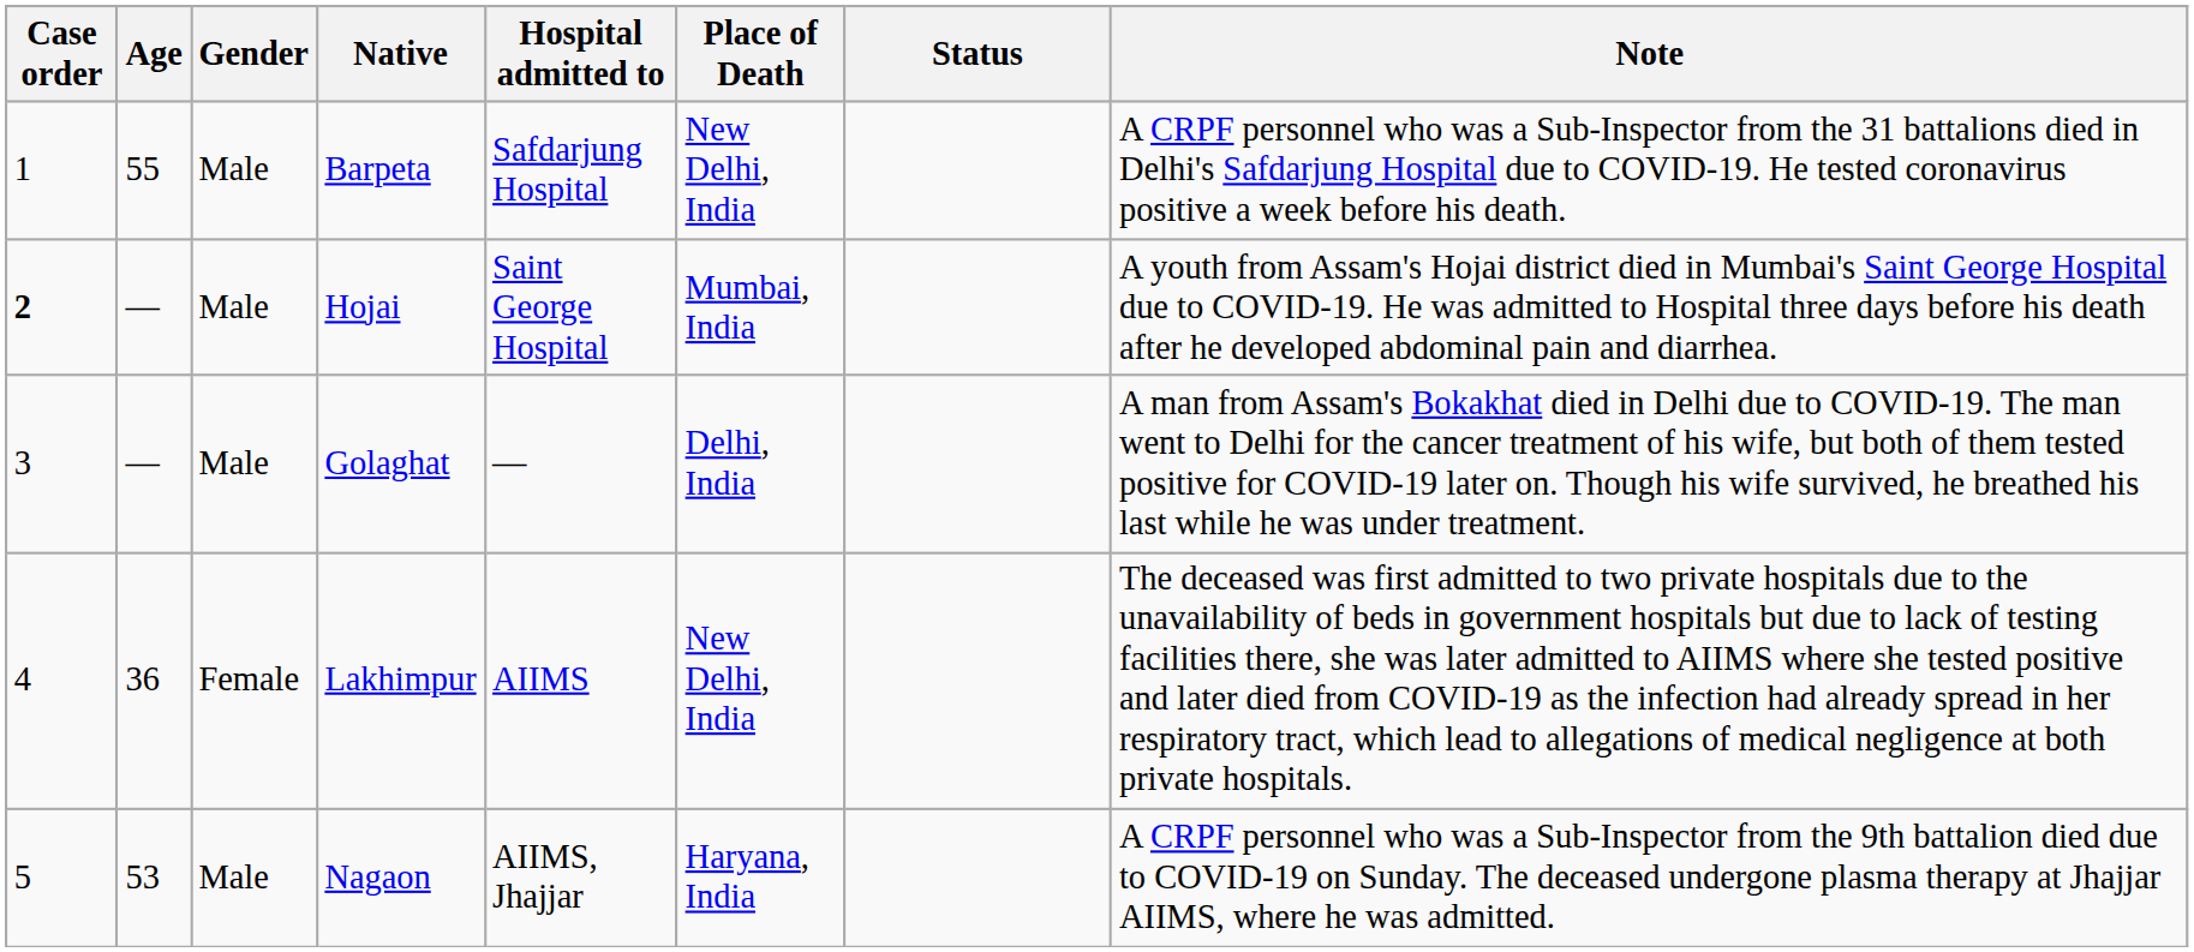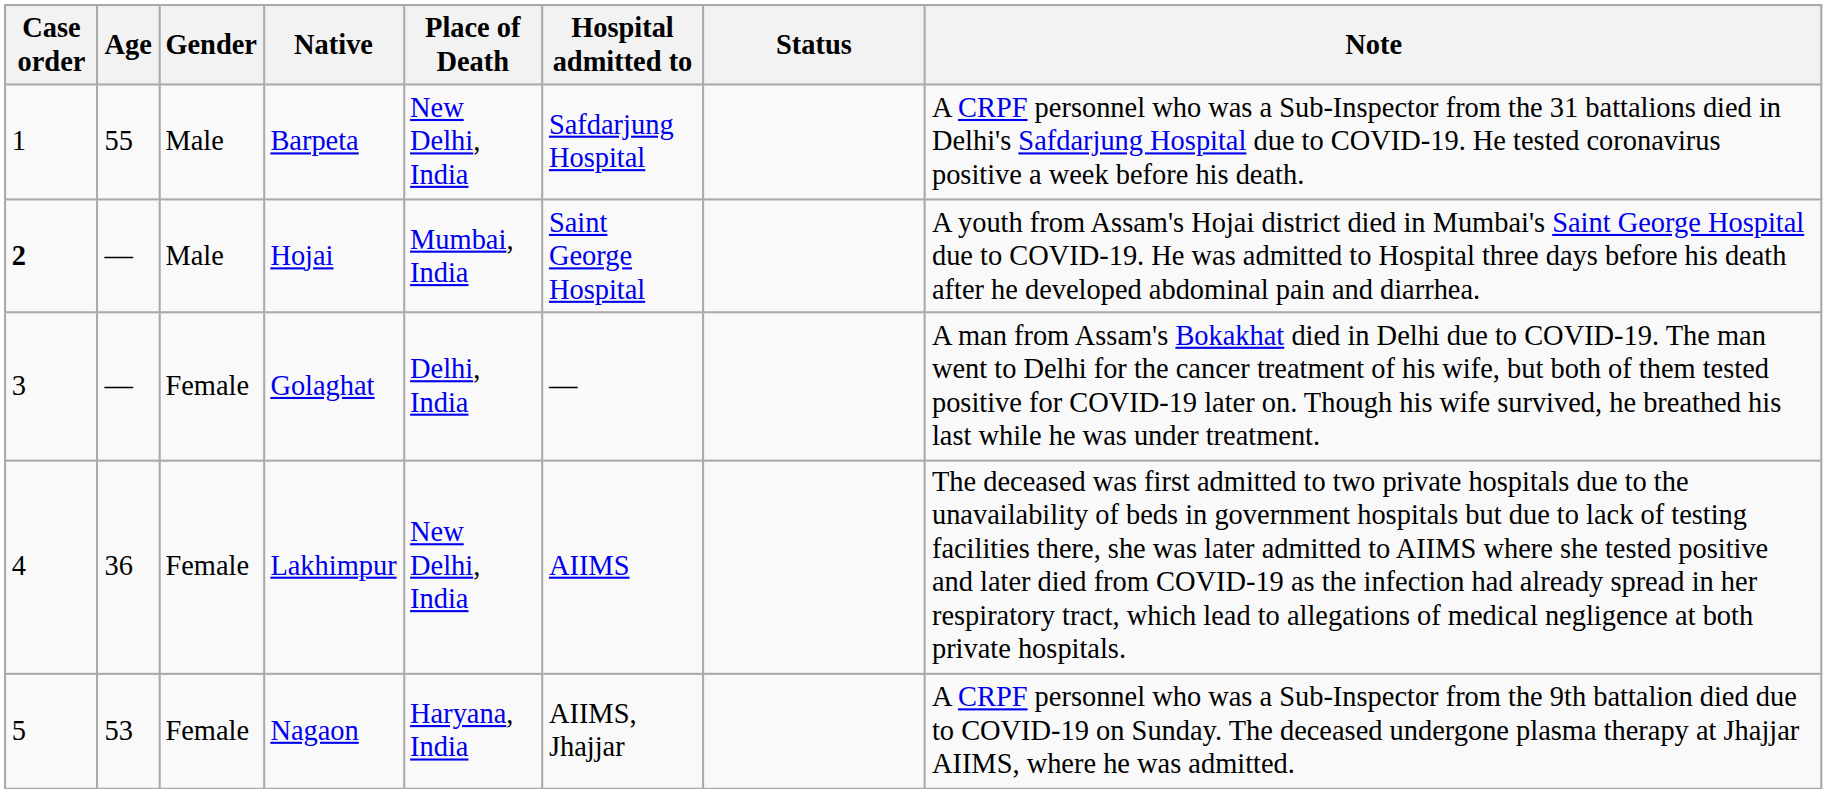columns swapped: Hospital admitted to <-> Place of Death
Golaghat | Gender: Male -> Female
Nagaon | Gender: Male -> Female
